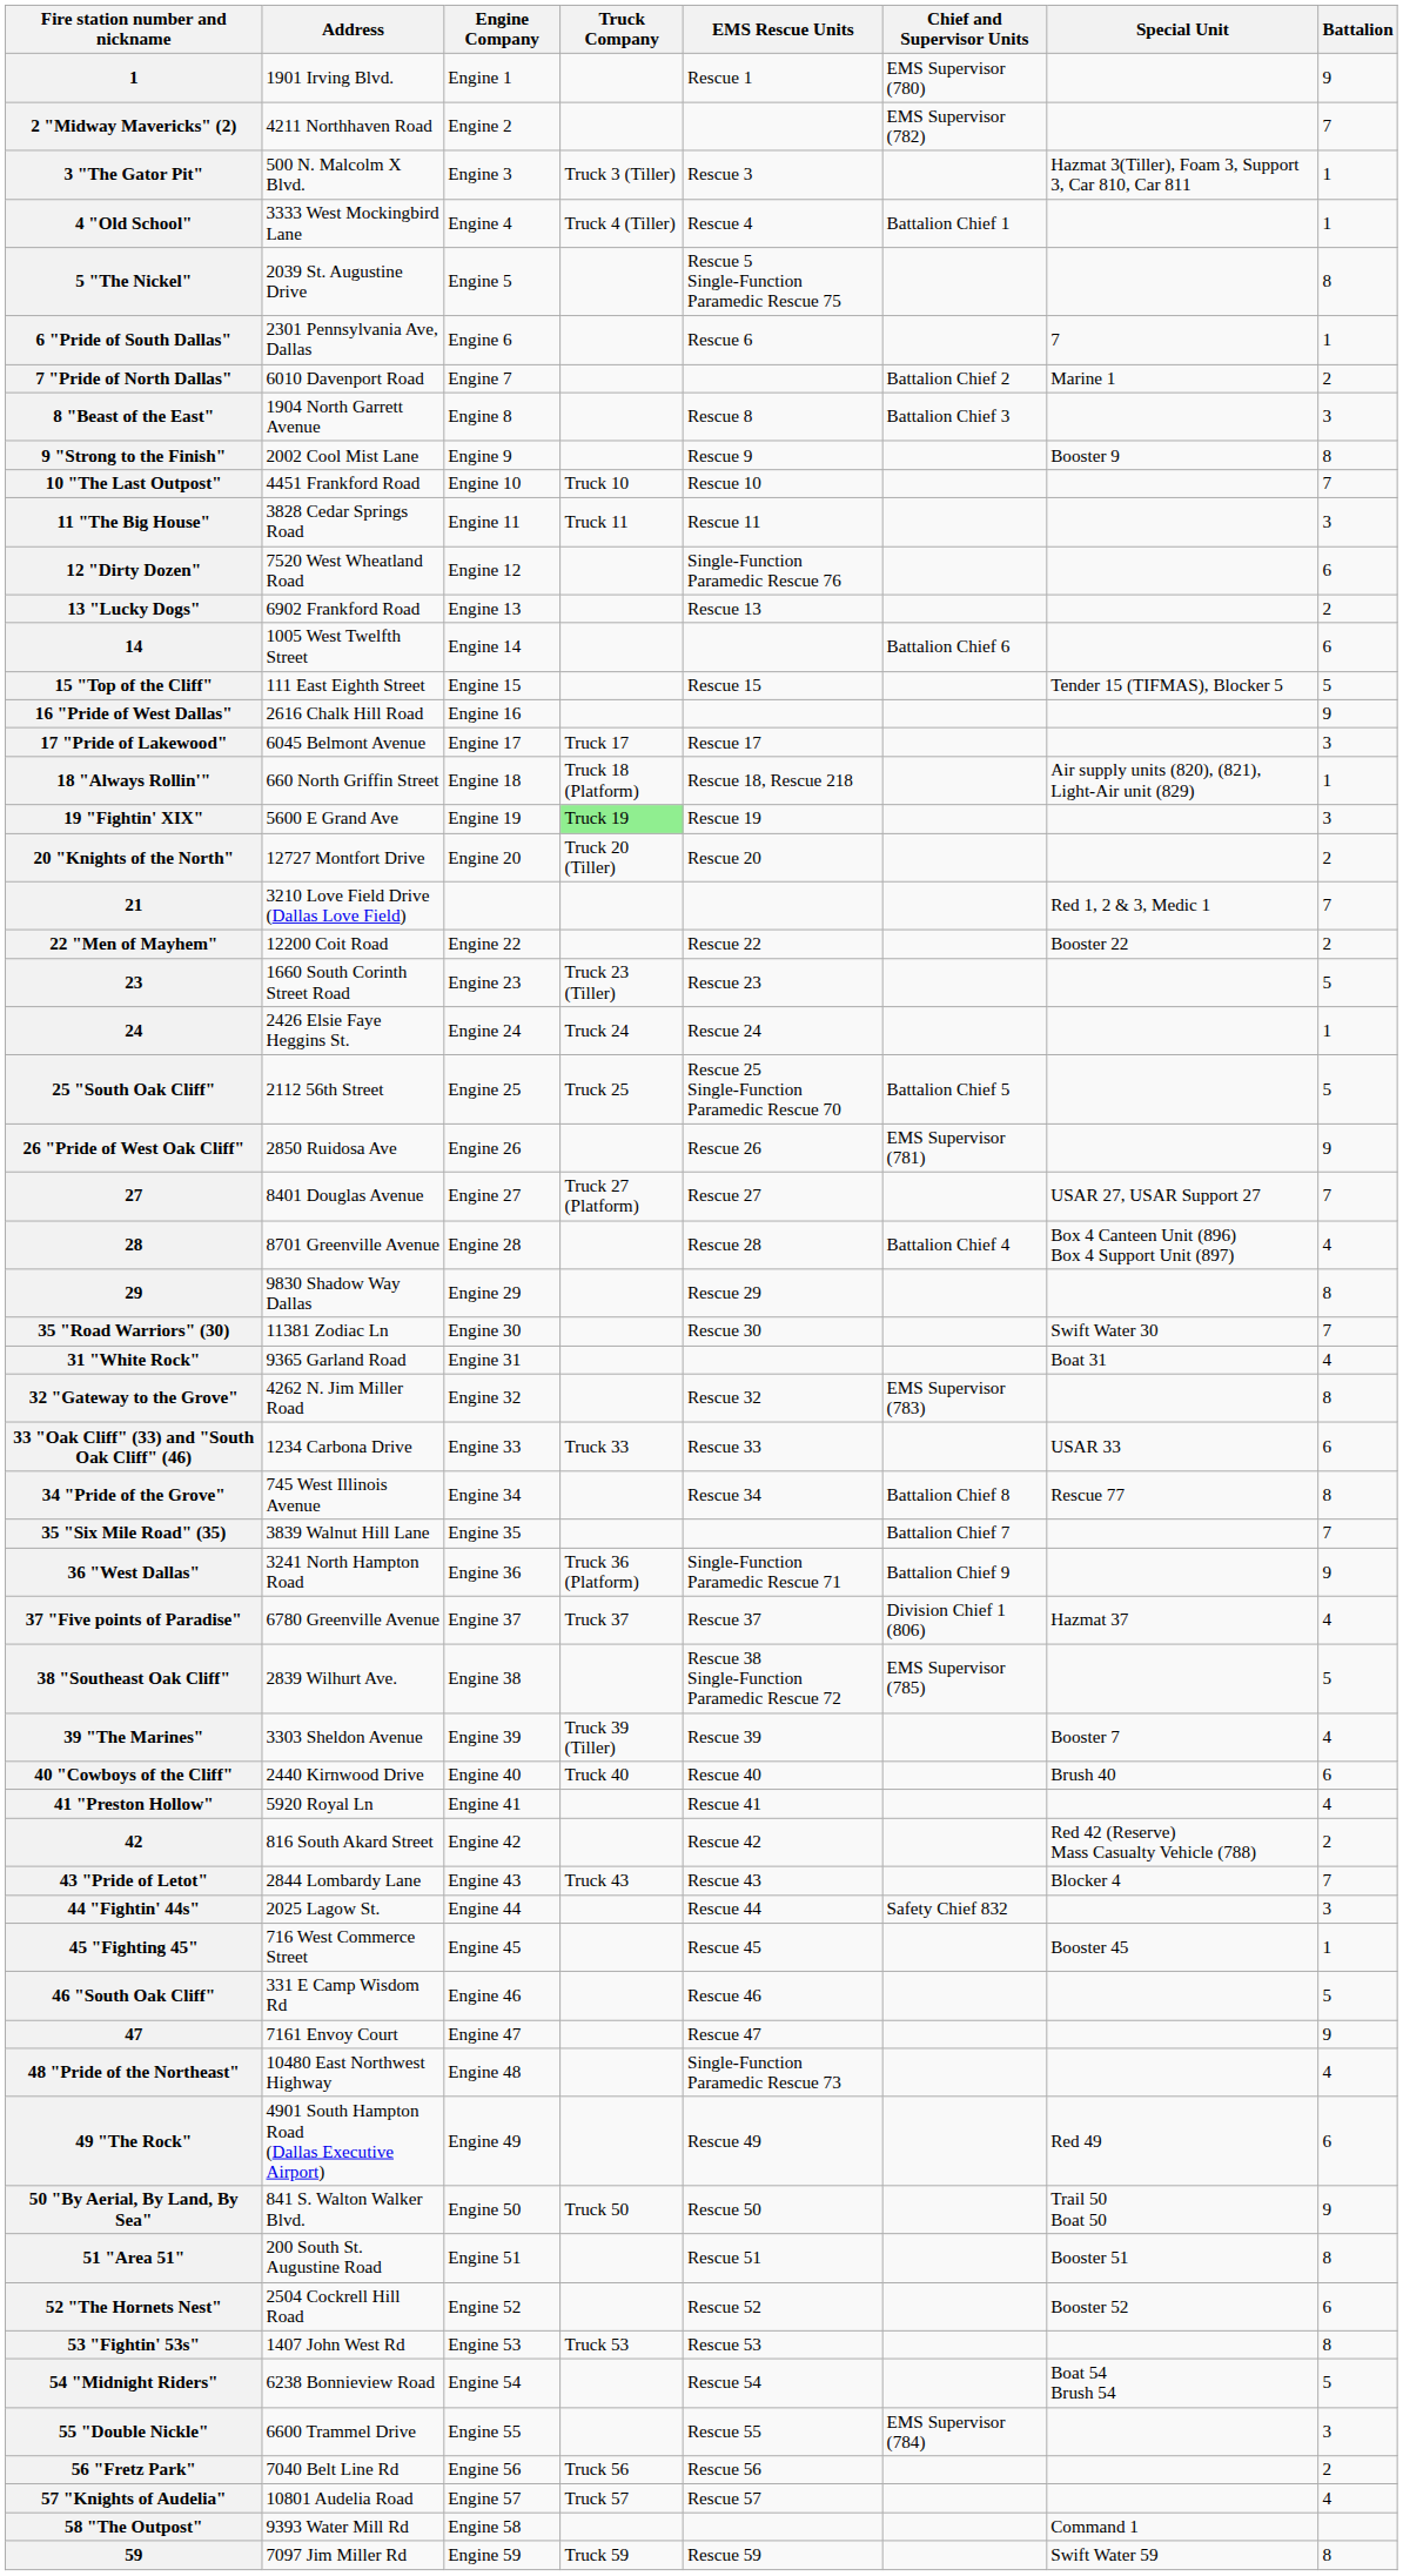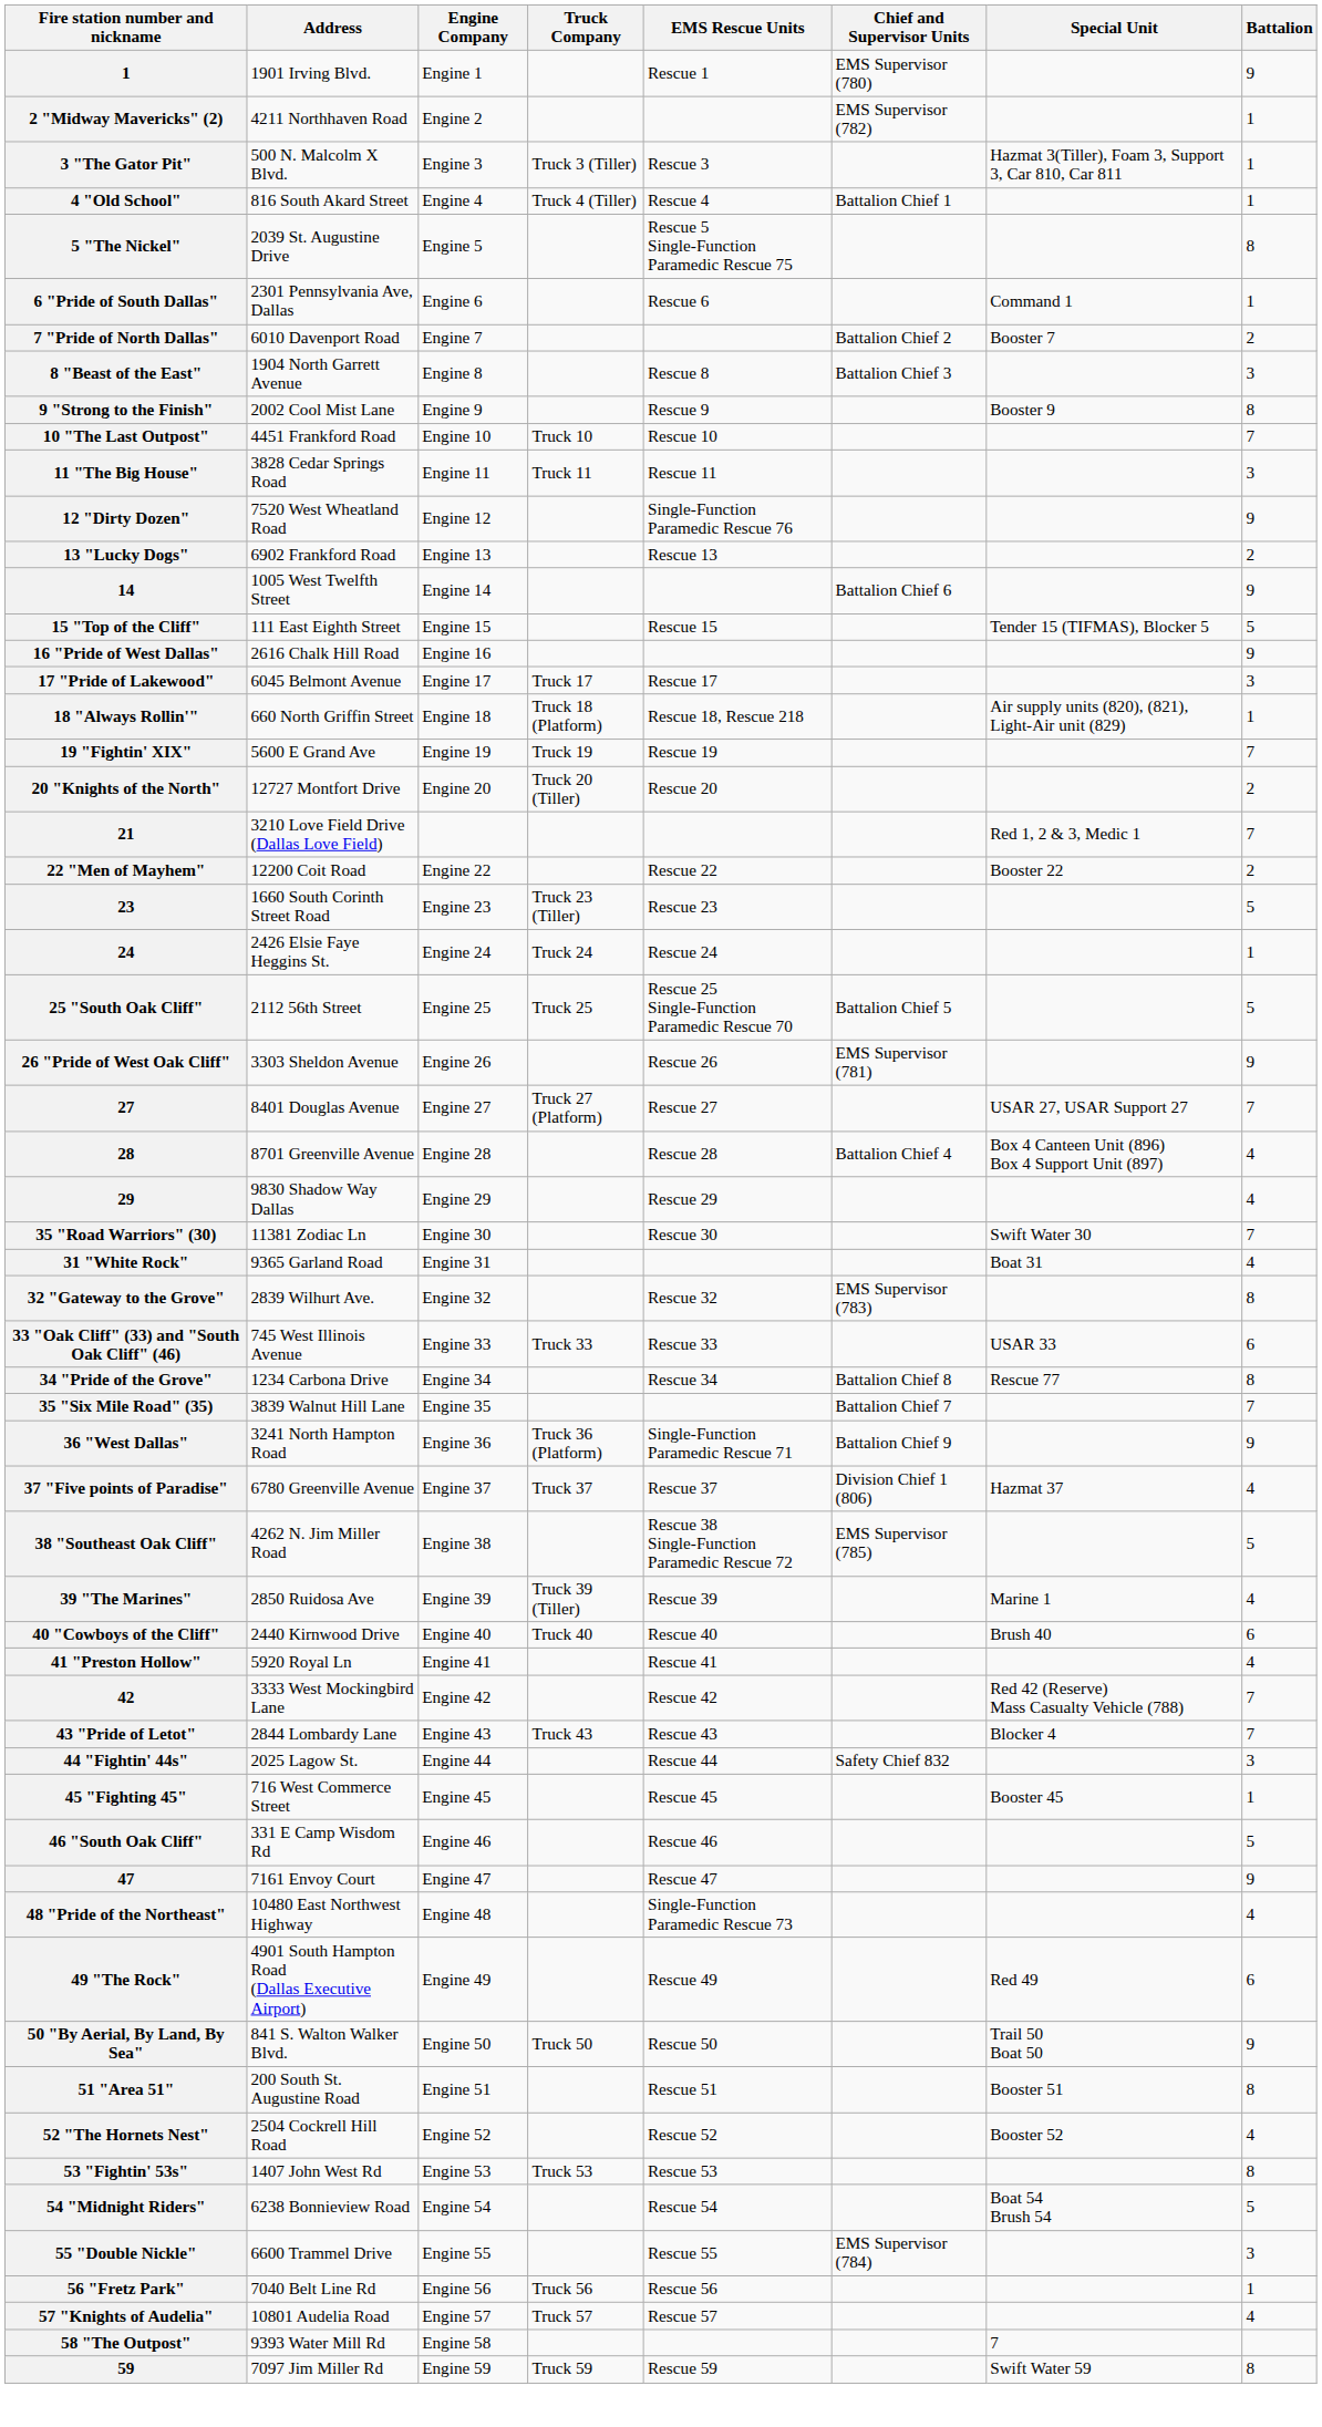2 "Midway Mavericks" (2) | Battalion: 7 -> 1
4 "Old School" | Address: 3333 West Mockingbird Lane -> 816 South Akard Street
6 "Pride of South Dallas" | Special Unit: 7 -> Command 1
7 "Pride of North Dallas" | Special Unit: Marine 1 -> Booster 7
12 "Dirty Dozen" | Battalion: 6 -> 9
14 | Battalion: 6 -> 9
19 "Fightin' XIX" | Truck Company: lightgreen background -> no background
19 "Fightin' XIX" | Battalion: 3 -> 7
26 "Pride of West Oak Cliff" | Address: 2850 Ruidosa Ave -> 3303 Sheldon Avenue
29 | Battalion: 8 -> 4
32 "Gateway to the Grove" | Address: 4262 N. Jim Miller Road -> 2839 Wilhurt Ave.
33 "Oak Cliff" (33) and "South Oak Cliff" (46) | Address: 1234 Carbona Drive -> 745 West Illinois Avenue
34 "Pride of the Grove" | Address: 745 West Illinois Avenue -> 1234 Carbona Drive
38 "Southeast Oak Cliff" | Address: 2839 Wilhurt Ave. -> 4262 N. Jim Miller Road
39 "The Marines" | Address: 3303 Sheldon Avenue -> 2850 Ruidosa Ave
39 "The Marines" | Special Unit: Booster 7 -> Marine 1
42 | Address: 816 South Akard Street -> 3333 West Mockingbird Lane
42 | Battalion: 2 -> 7
52 "The Hornets Nest" | Battalion: 6 -> 4
56 "Fretz Park" | Battalion: 2 -> 1
58 "The Outpost" | Special Unit: Command 1 -> 7
